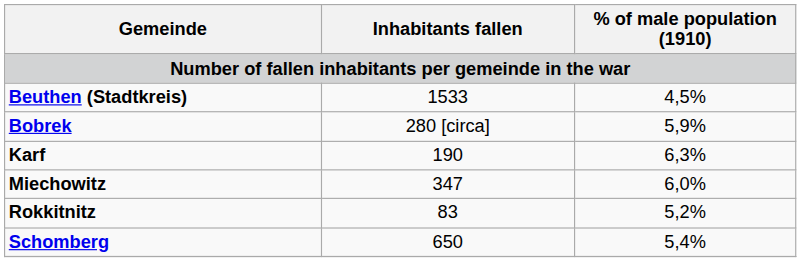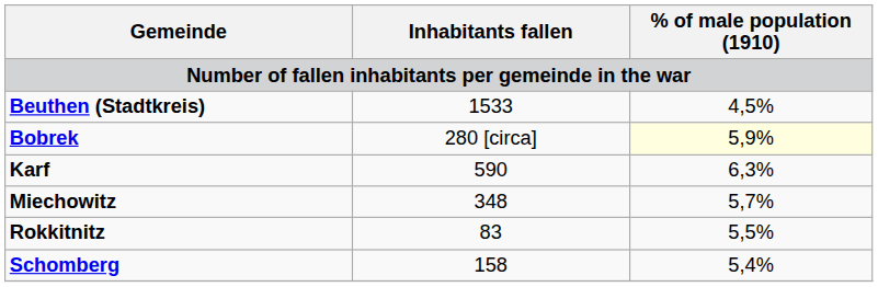Bobrek | % of male population (1910): no background -> lightyellow background
Karf | Inhabitants fallen: 190 -> 590
Miechowitz | Inhabitants fallen: 347 -> 348
Miechowitz | % of male population (1910): 6,0% -> 5,7%
Rokkitnitz | % of male population (1910): 5,2% -> 5,5%
Schomberg | Inhabitants fallen: 650 -> 158
